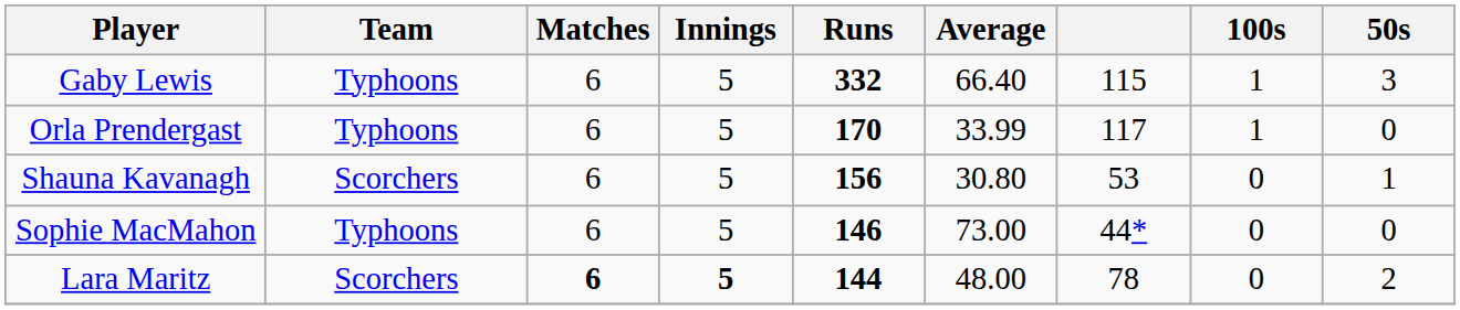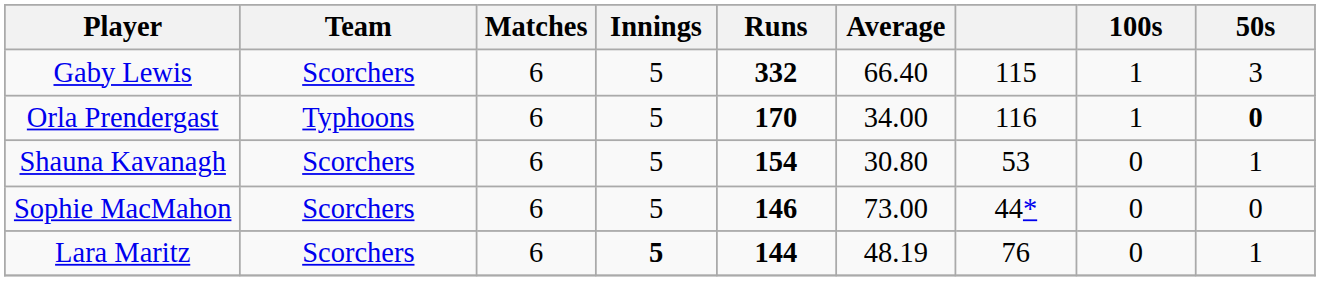Gaby Lewis | Team: Typhoons -> Scorchers
Orla Prendergast | Average: 33.99 -> 34.00
Orla Prendergast | column 7: 117 -> 116
Orla Prendergast | 50s: normal -> bold
Shauna Kavanagh | Runs: 156 -> 154
Sophie MacMahon | Team: Typhoons -> Scorchers
Lara Maritz | Matches: bold -> normal
Lara Maritz | Average: 48.00 -> 48.19
Lara Maritz | column 7: 78 -> 76
Lara Maritz | 50s: 2 -> 1
